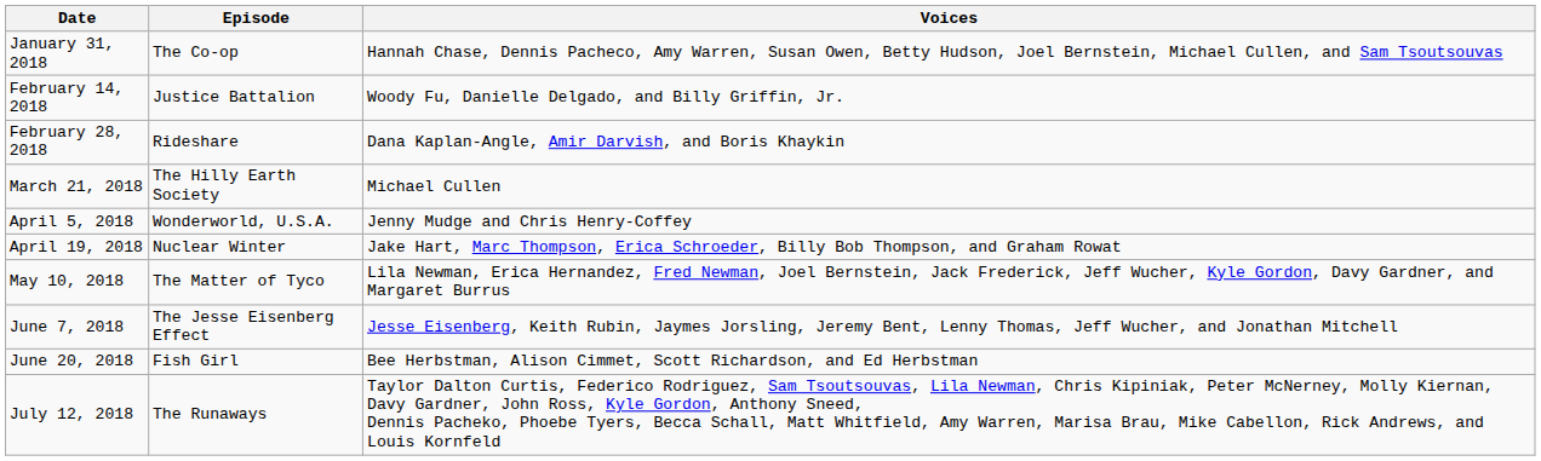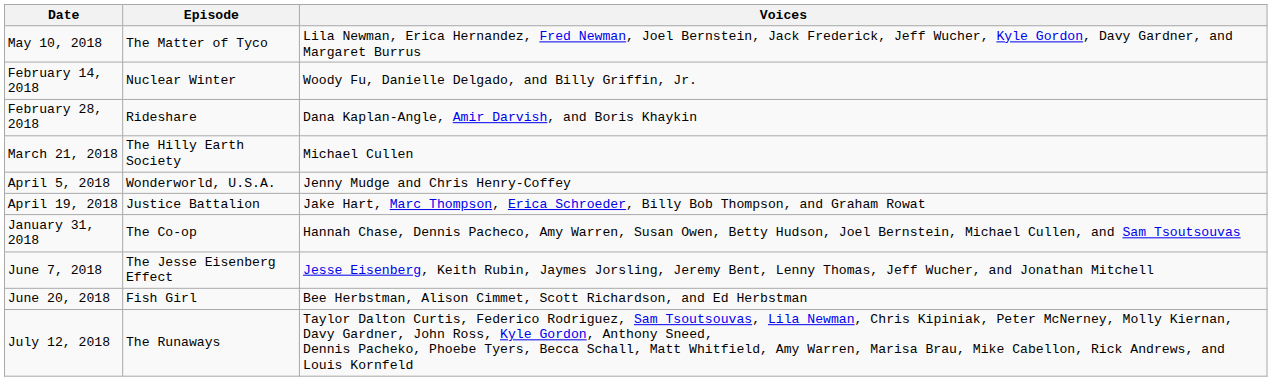rows swapped: January 31, 2018 <-> May 10, 2018
February 14, 2018 | Episode: Justice Battalion -> Nuclear Winter
April 19, 2018 | Episode: Nuclear Winter -> Justice Battalion
